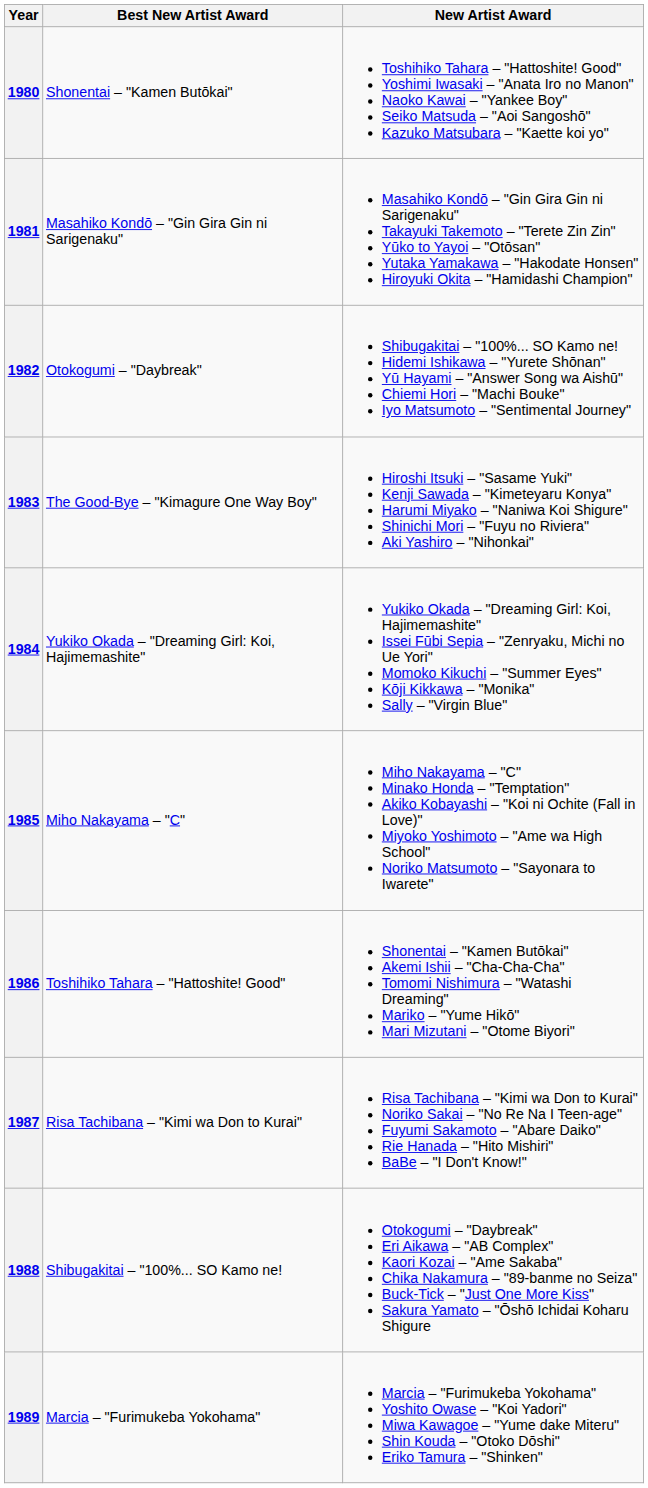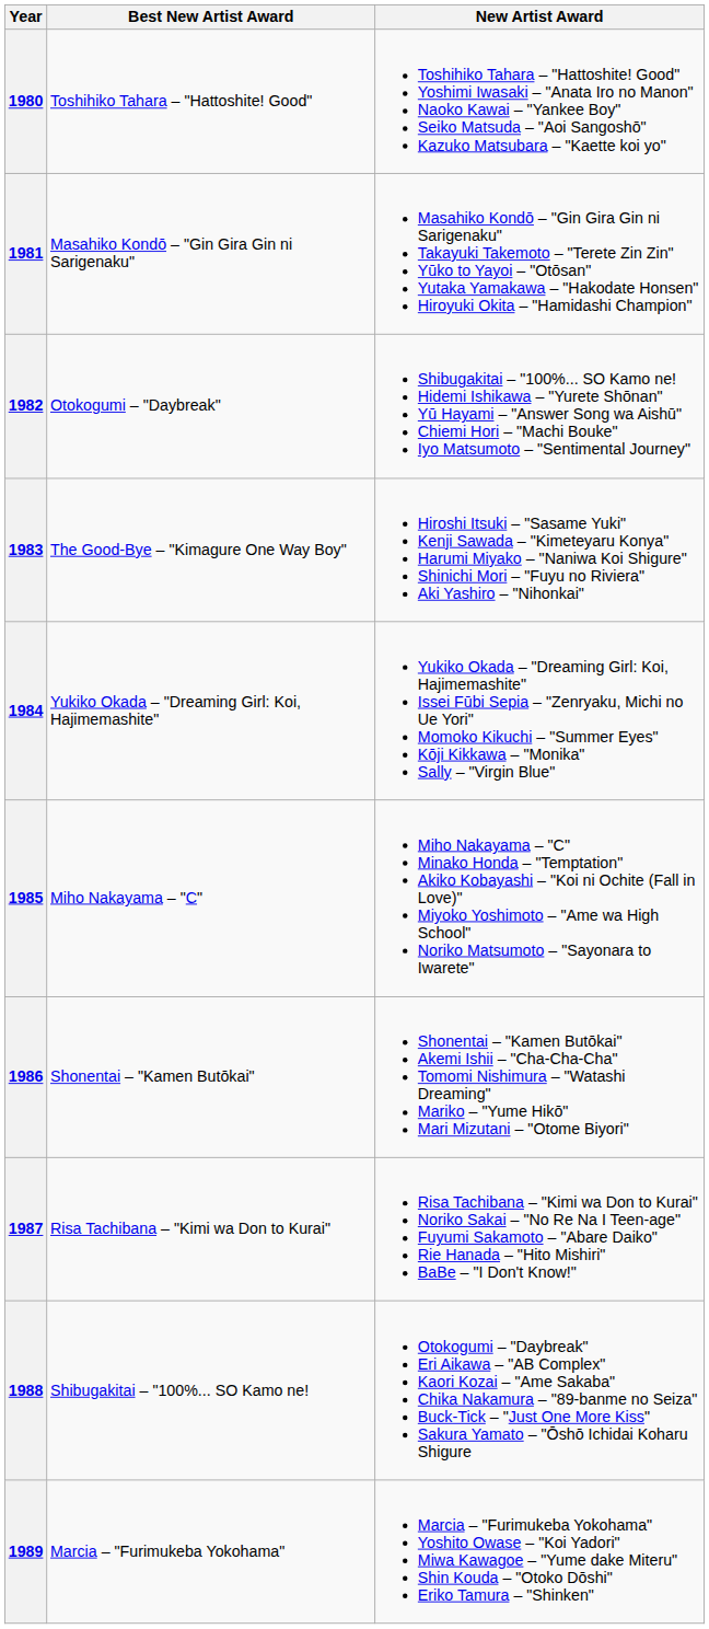1980 | Best New Artist Award: Shonentai – "Kamen Butōkai" -> Toshihiko Tahara – "Hattoshite! Good"
1986 | Best New Artist Award: Toshihiko Tahara – "Hattoshite! Good" -> Shonentai – "Kamen Butōkai"
